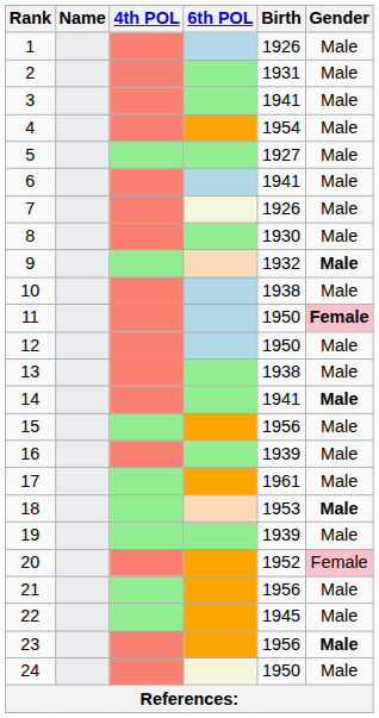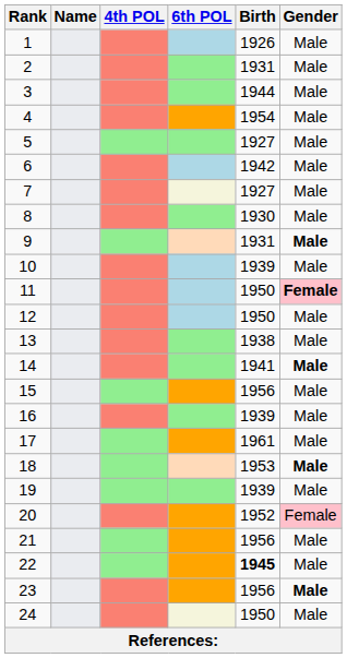3 | Birth: 1941 -> 1944
6 | Birth: 1941 -> 1942
7 | Birth: 1926 -> 1927
9 | Birth: 1932 -> 1931
10 | Birth: 1938 -> 1939
22 | Birth: normal -> bold
